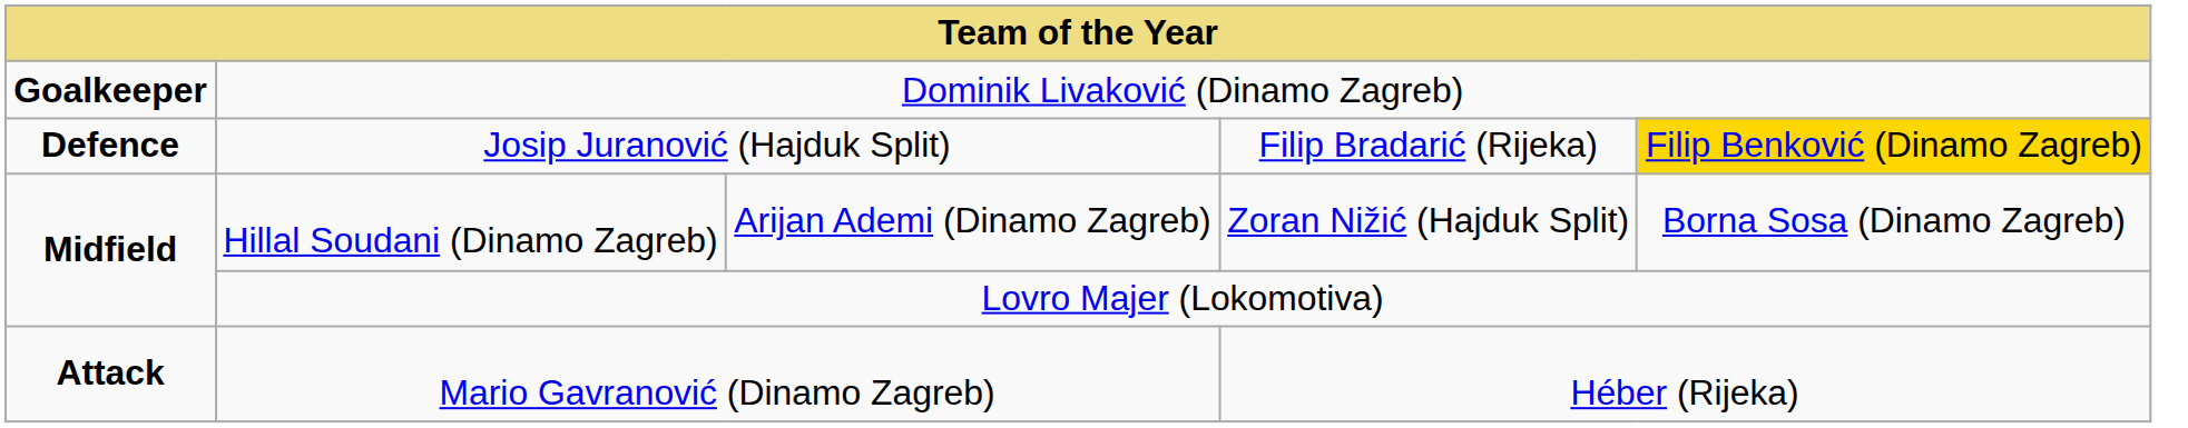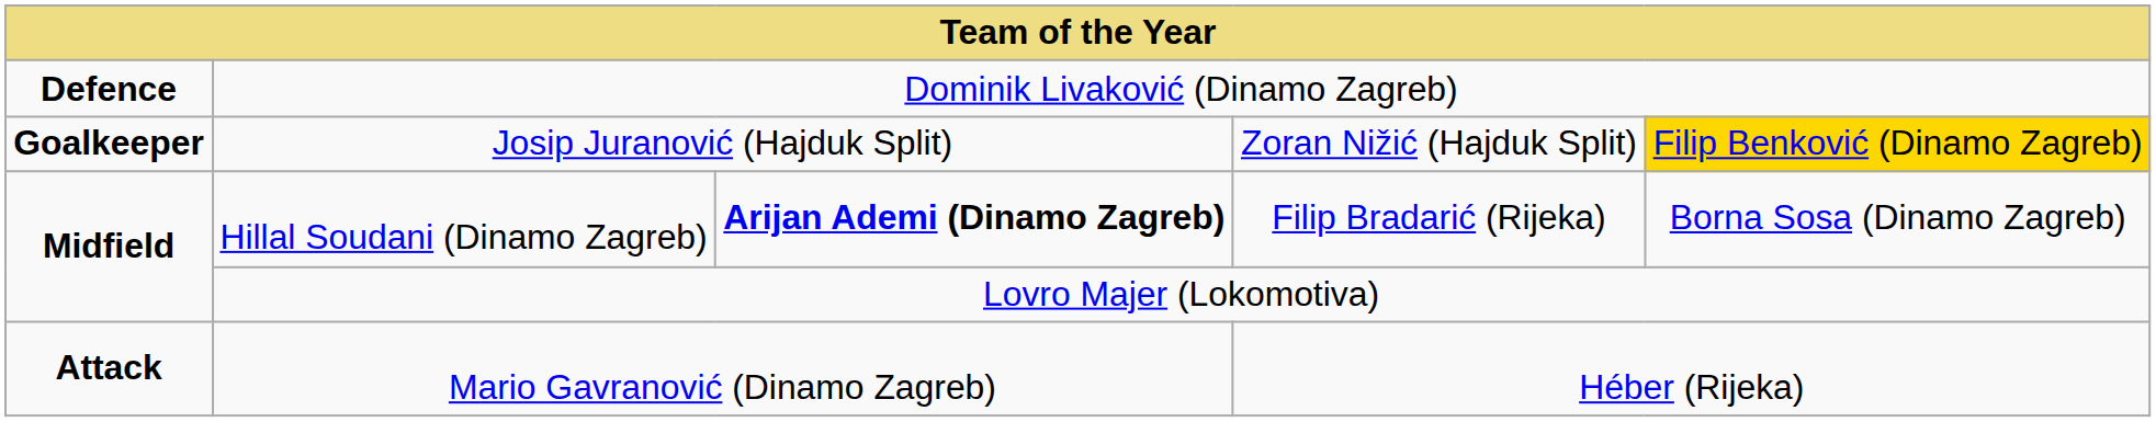Dominik Livaković (Dinamo Zagreb) | column 1: Goalkeeper -> Defence
Josip Juranović (Hajduk Split) | column 1: Defence -> Goalkeeper
Josip Juranović (Hajduk Split) | column 4: Filip Bradarić (Rijeka) -> Zoran Nižić (Hajduk Split)
Hillal Soudani (Dinamo Zagreb) | column 3: normal -> bold
Hillal Soudani (Dinamo Zagreb) | column 4: Zoran Nižić (Hajduk Split) -> Filip Bradarić (Rijeka)
